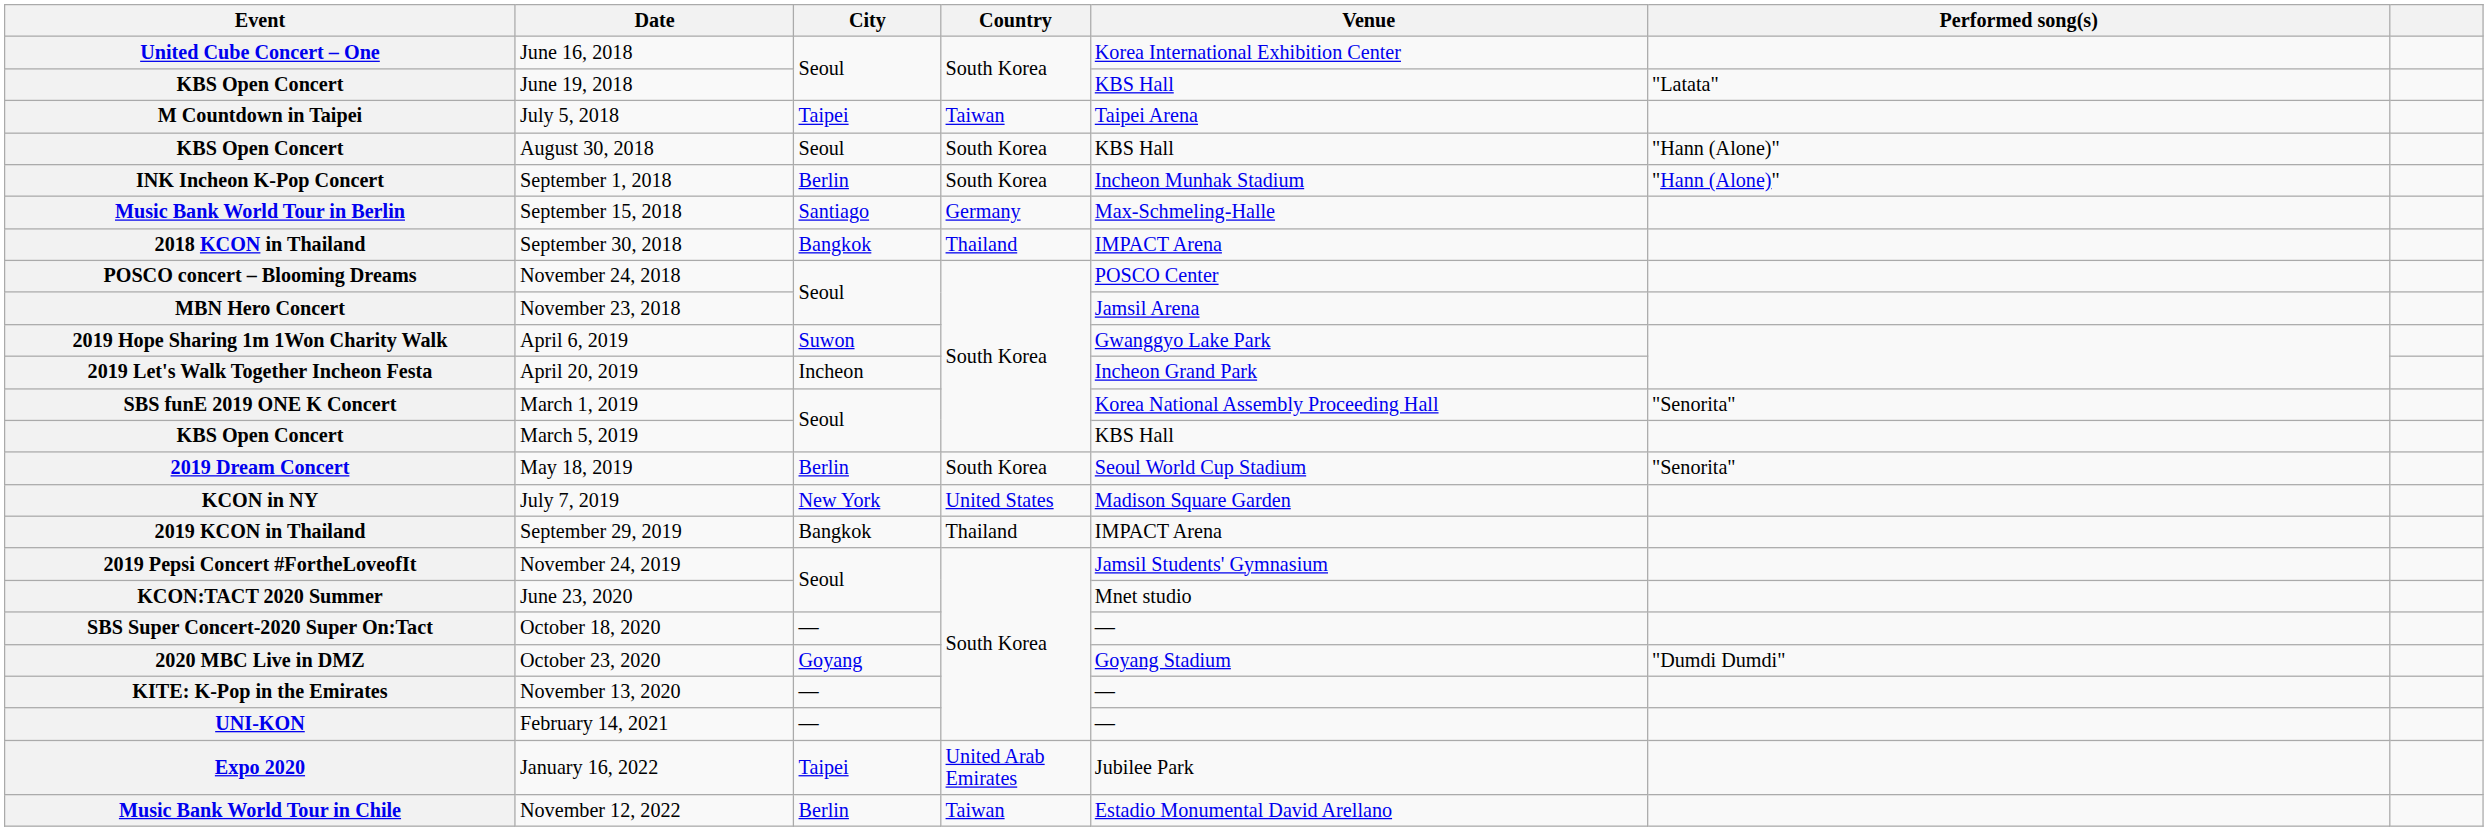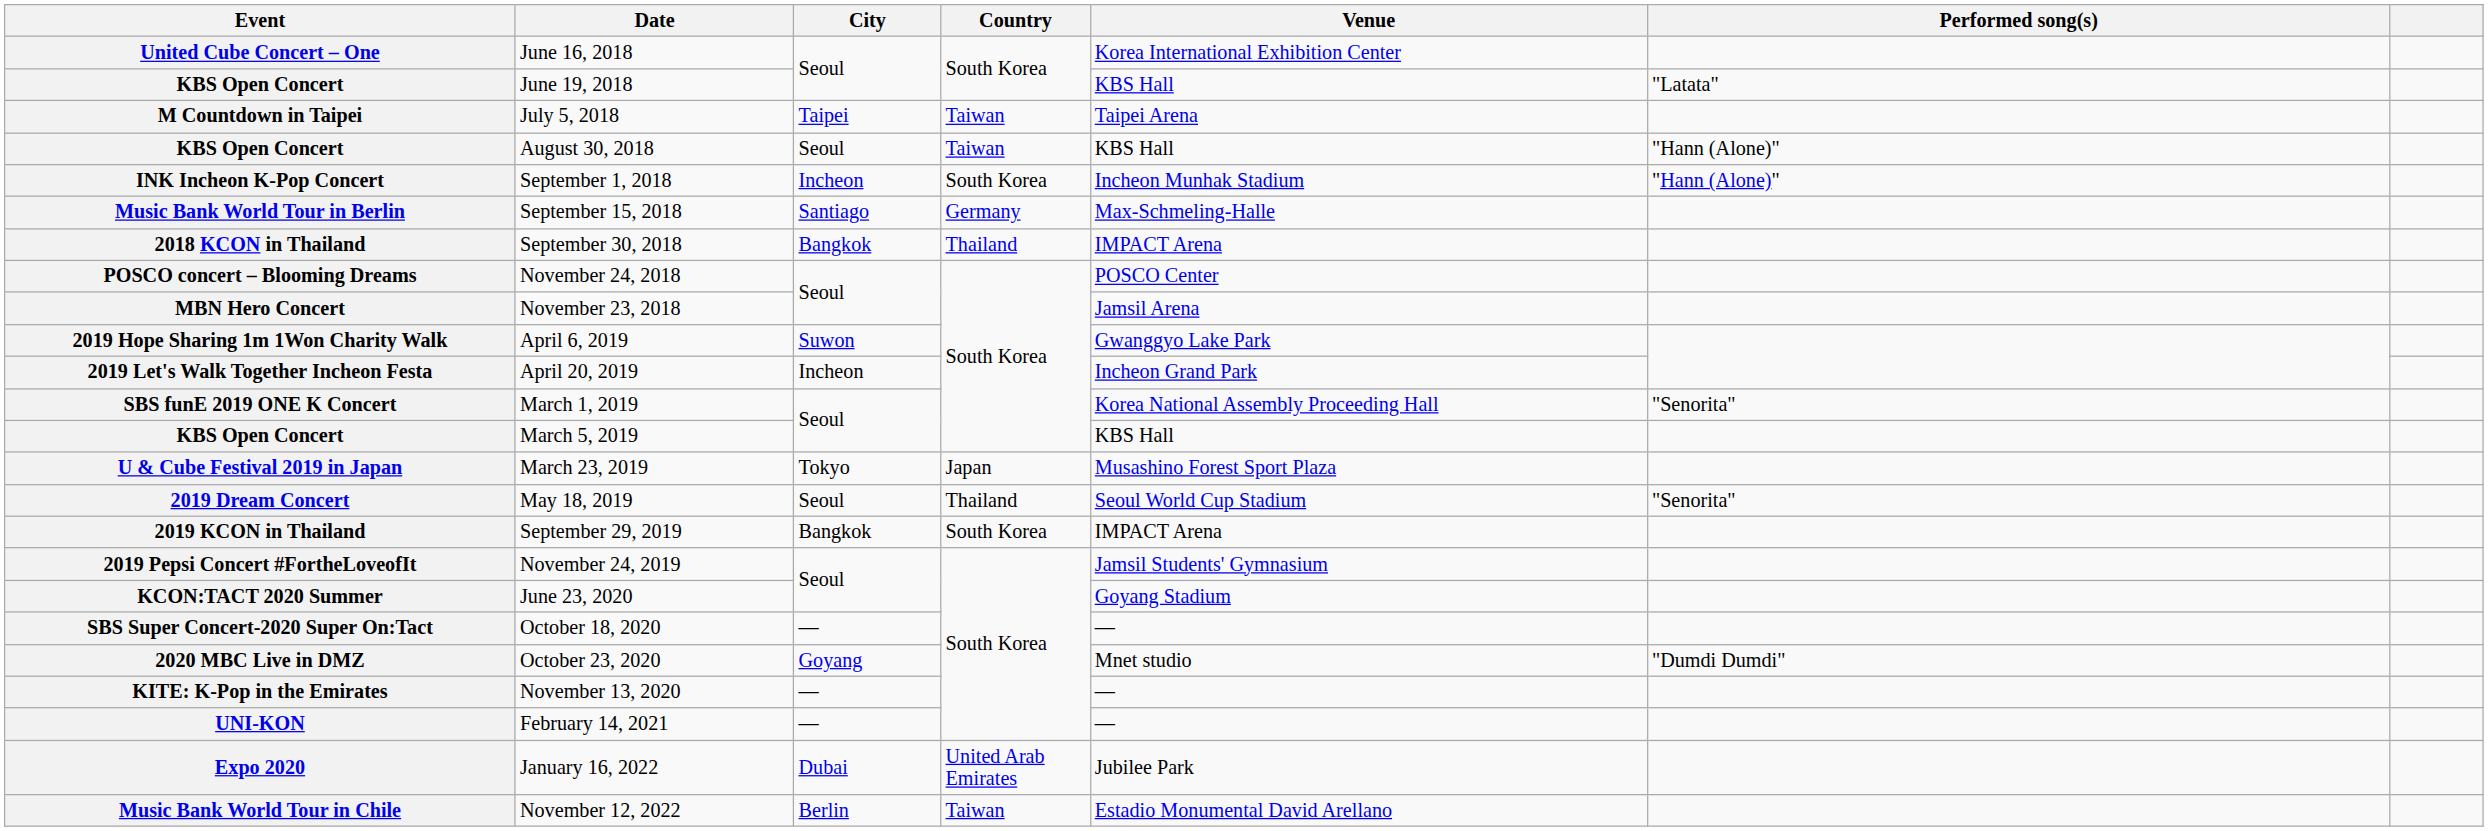KBS Open Concert / August 30, 2018 | Country: South Korea -> Taiwan
INK Incheon K-Pop Concert | City: Berlin -> Incheon
+ row: U & Cube Festival 2019 in Japan | March 23, 2019 | Tokyo | Japan | Musashino Forest Sport Plaza
2019 Dream Concert | City: Berlin -> Seoul
2019 Dream Concert | Country: South Korea -> Thailand
- row: KCON in NY | July 7, 2019 | New York | United States | Madison Square Garden
2019 KCON in Thailand | Country: Thailand -> South Korea
KCON:TACT 2020 Summer | Venue: Mnet studio -> Goyang Stadium
2020 MBC Live in DMZ | Venue: Goyang Stadium -> Mnet studio
Expo 2020 | City: Taipei -> Dubai
